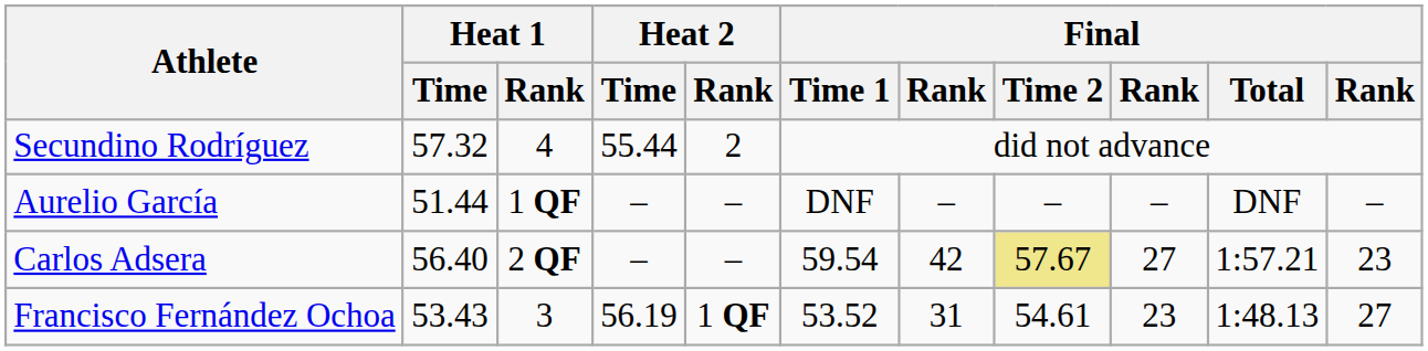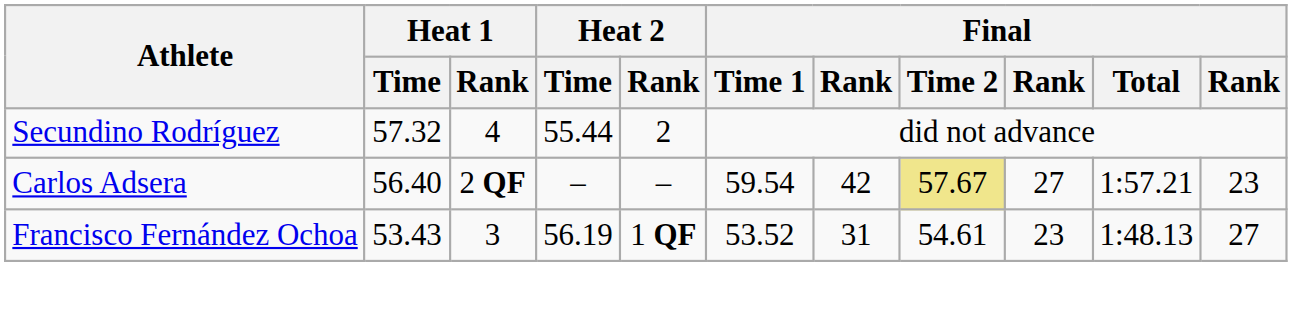- row: Aurelio García | 51.44 | 1 QF | – | – | DNF | – | – | – | DNF | –
